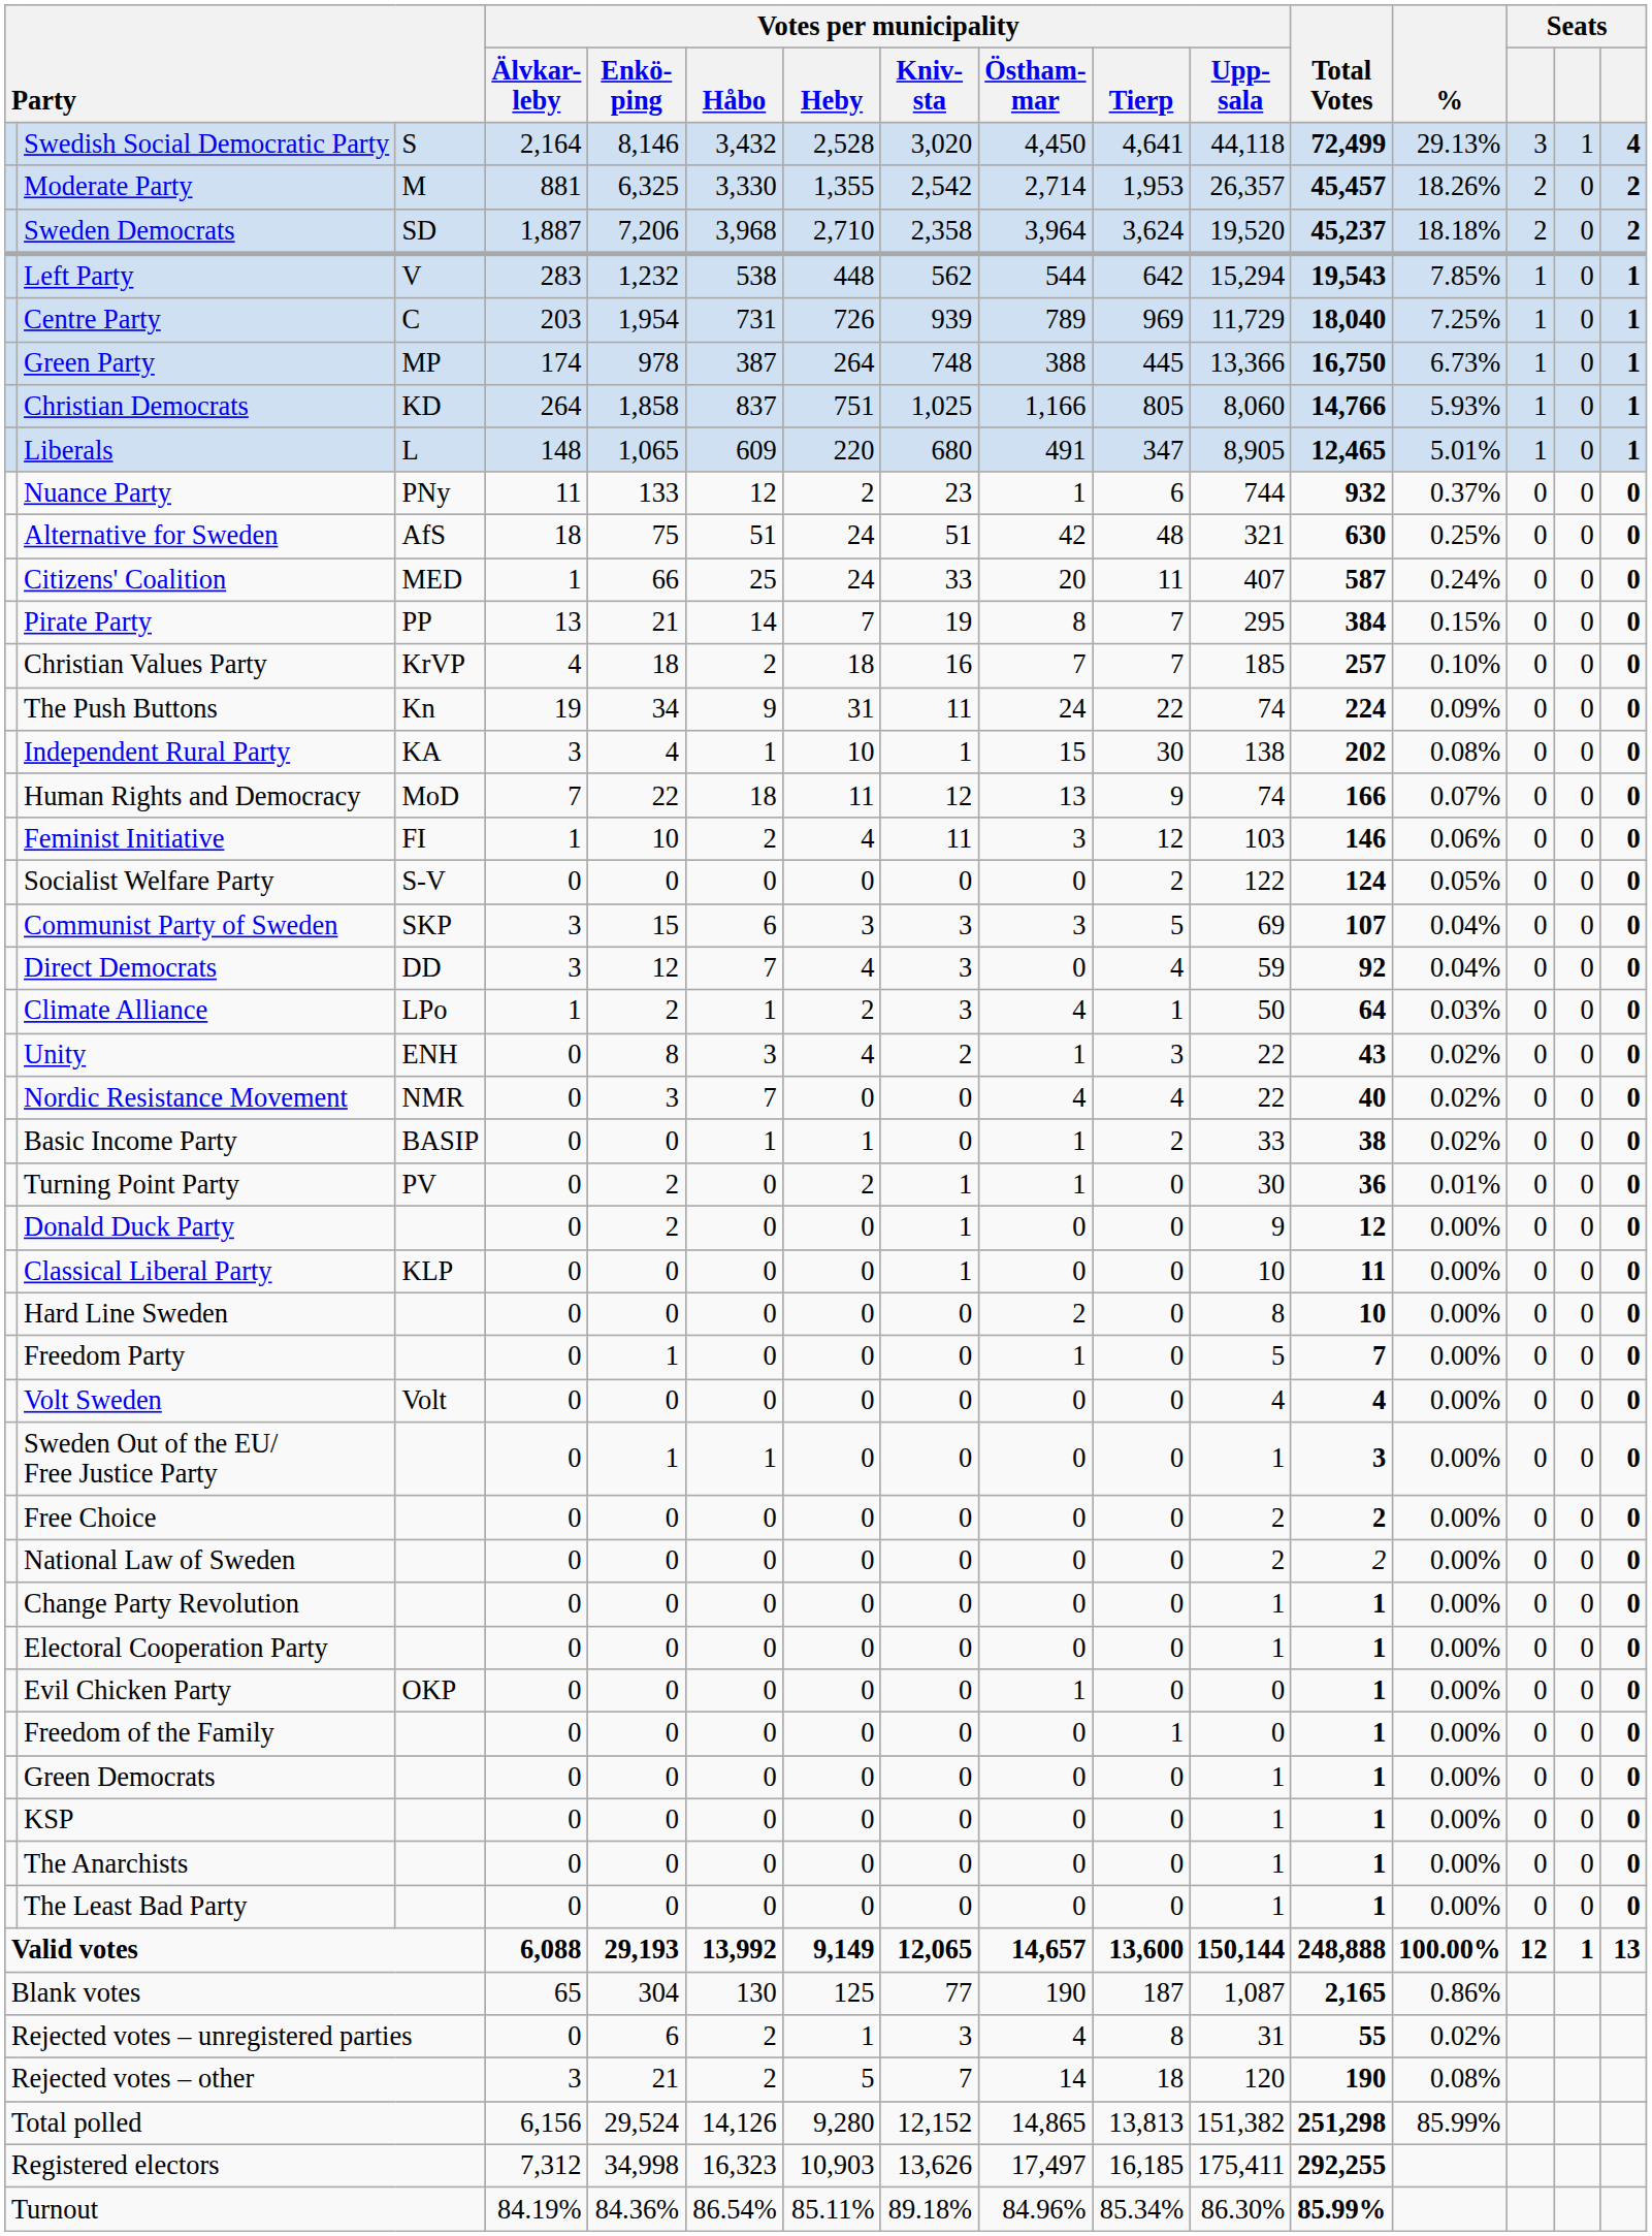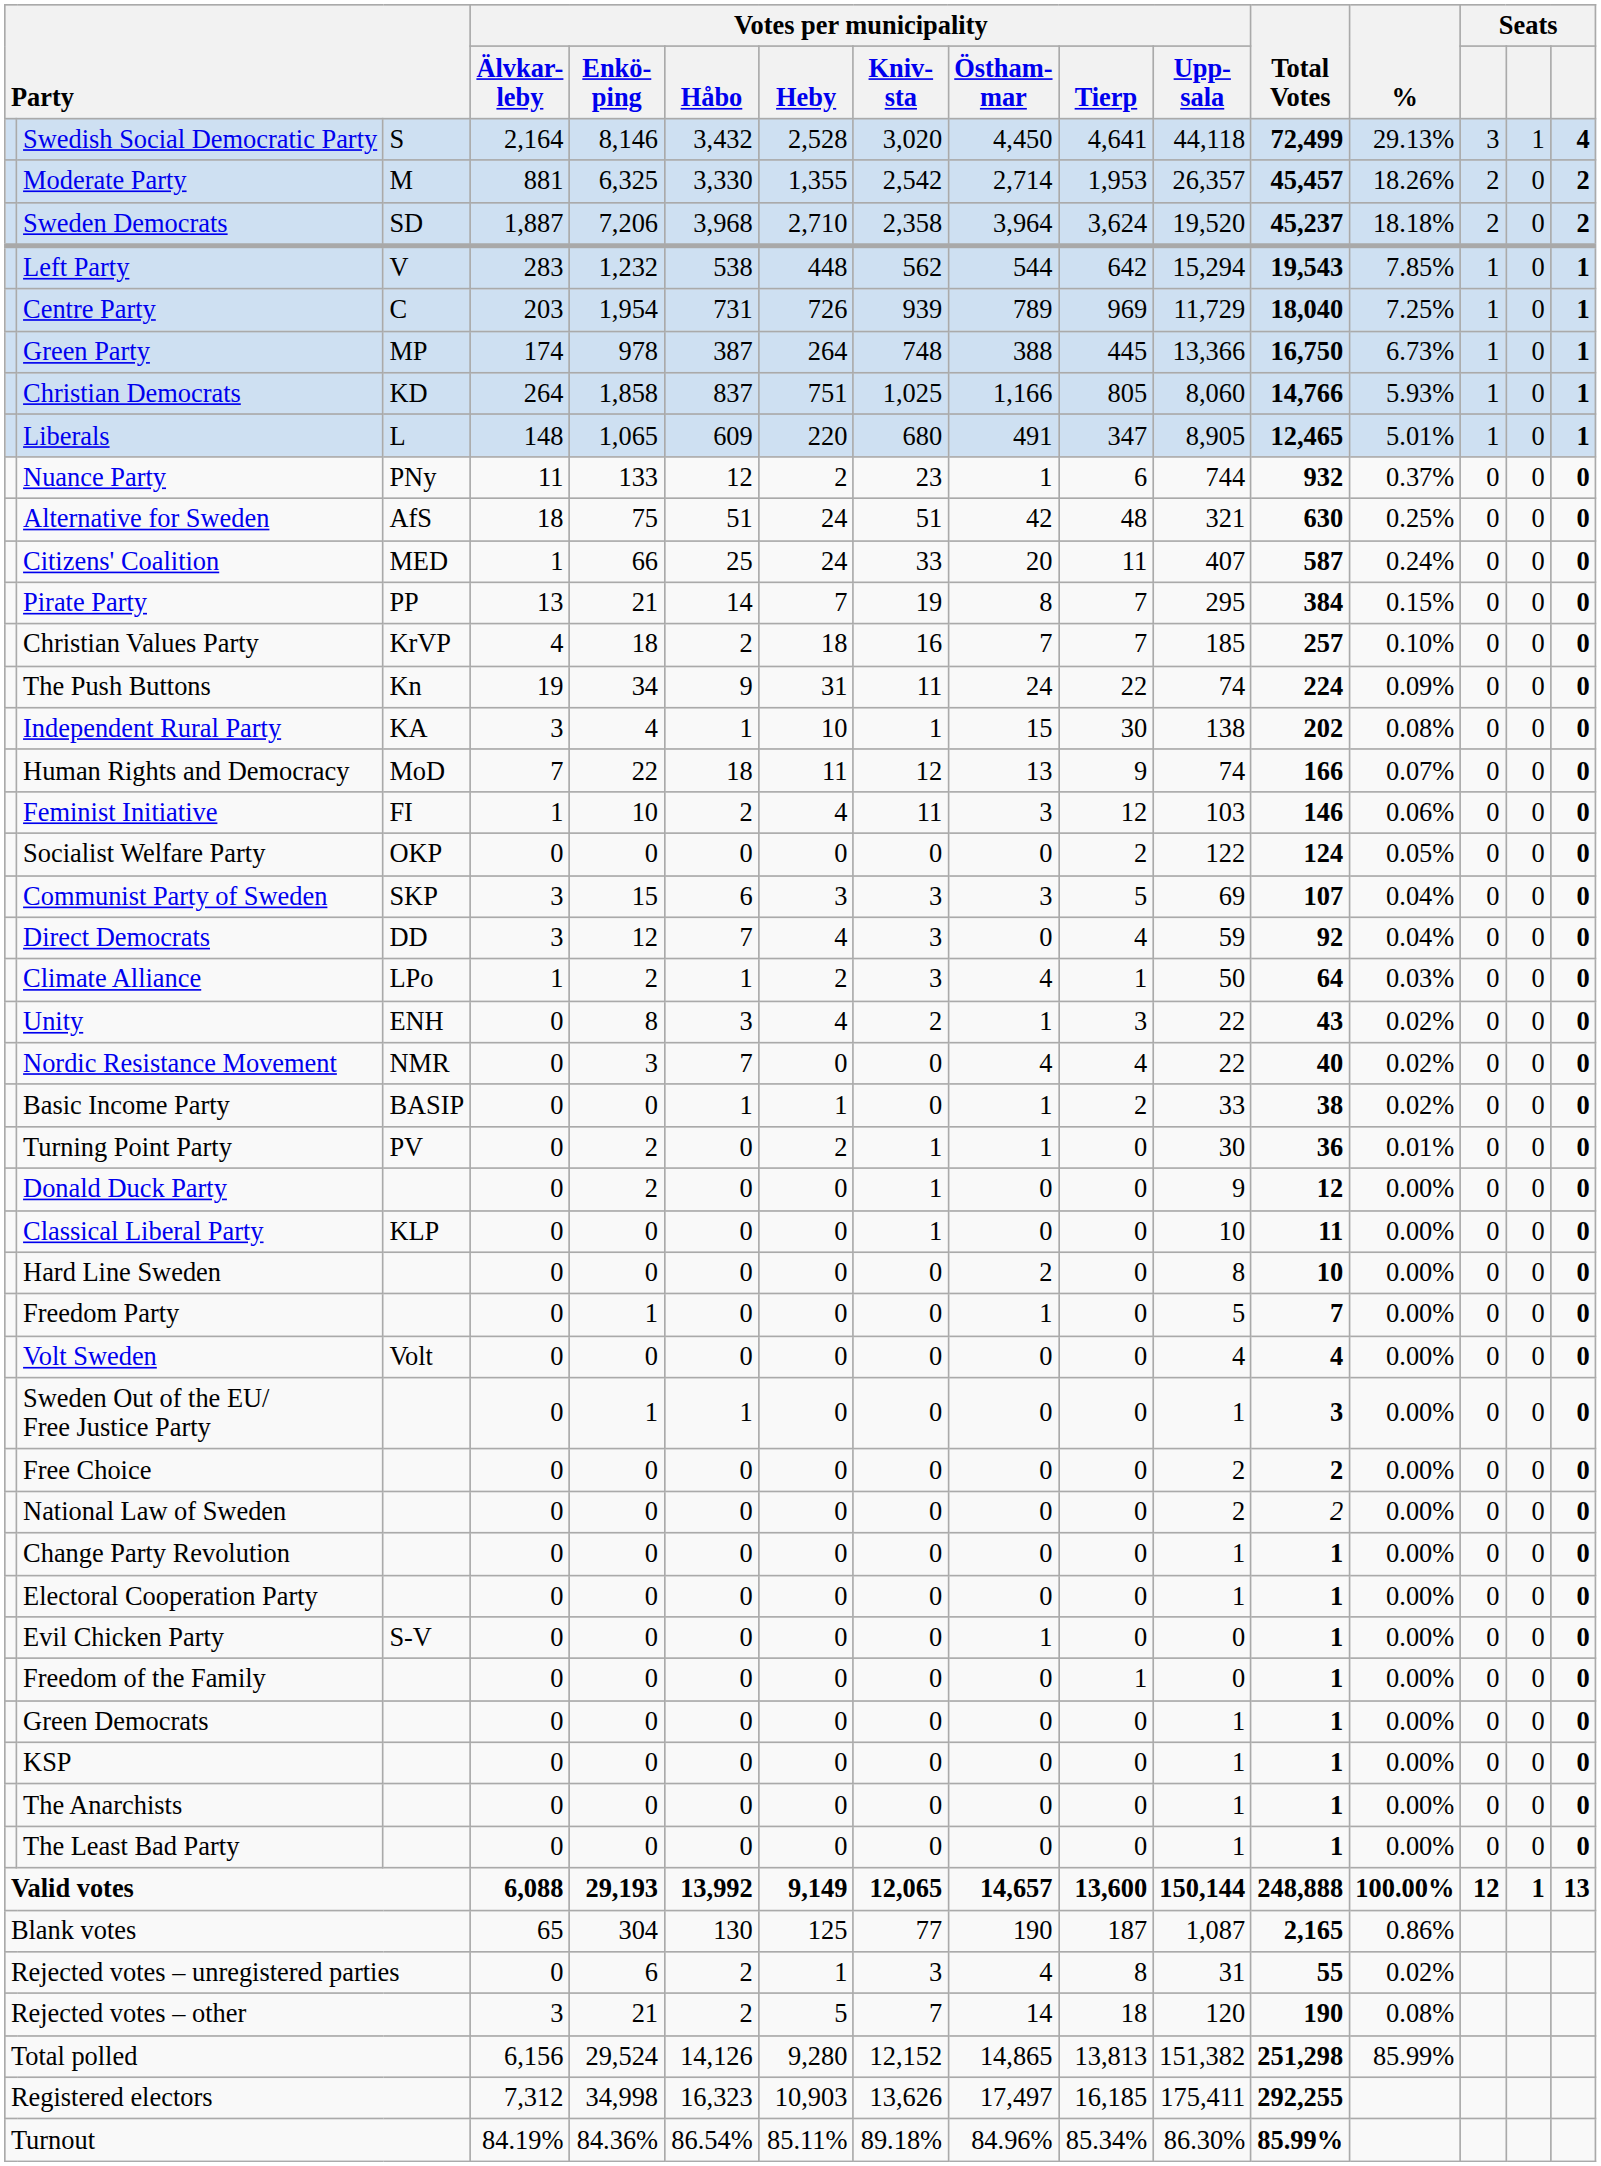Socialist Welfare Party | column 3: S-V -> OKP
Evil Chicken Party | column 3: OKP -> S-V
